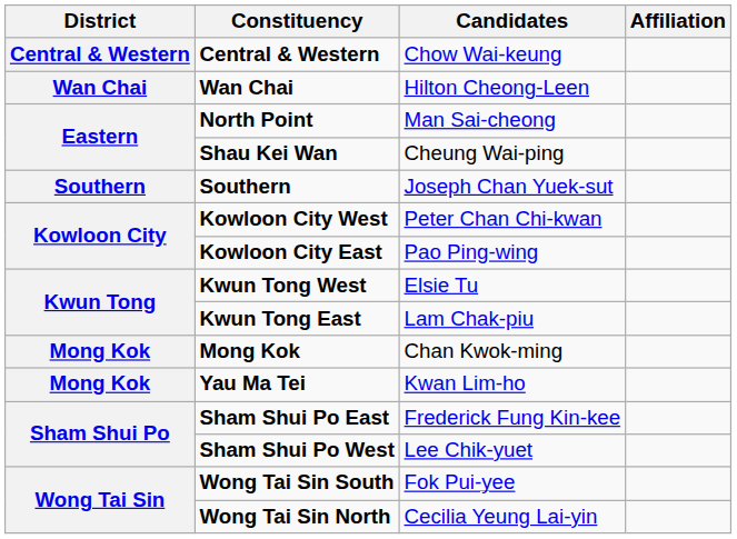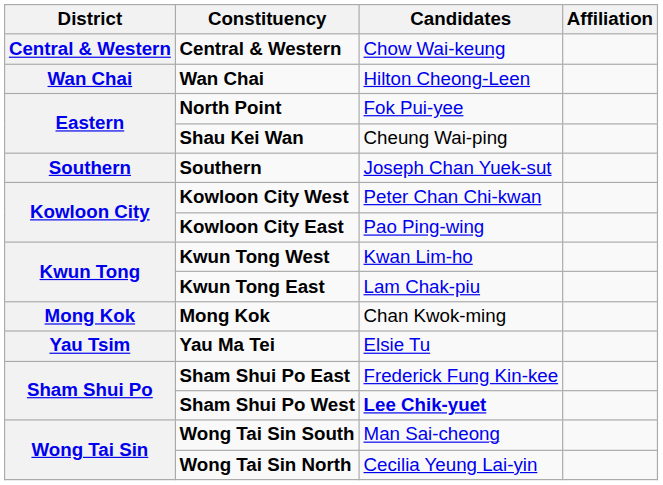North Point | Candidates: Man Sai-cheong -> Fok Pui-yee
Kwun Tong West | Candidates: Elsie Tu -> Kwan Lim-ho
Yau Ma Tei | District: Mong Kok -> Yau Tsim
Yau Ma Tei | Candidates: Kwan Lim-ho -> Elsie Tu
Sham Shui Po West | Candidates: normal -> bold
Wong Tai Sin South | Candidates: Fok Pui-yee -> Man Sai-cheong
